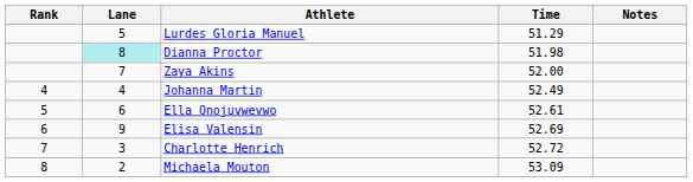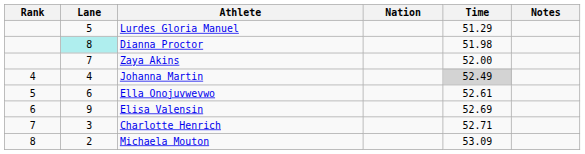+ column: Nation
Johanna Martin | Time: no background -> lightgrey background
Charlotte Henrich | Time: 52.72 -> 52.71
